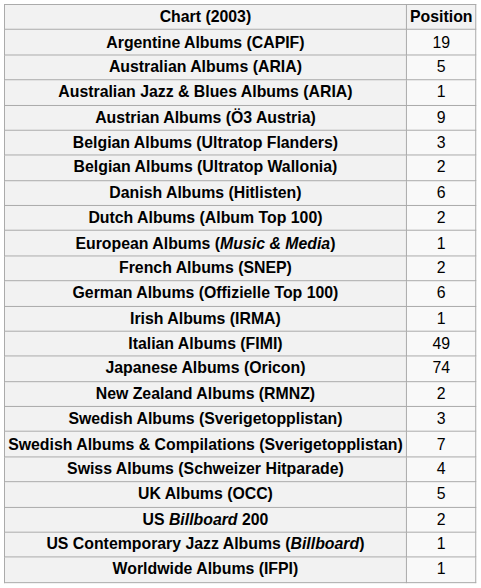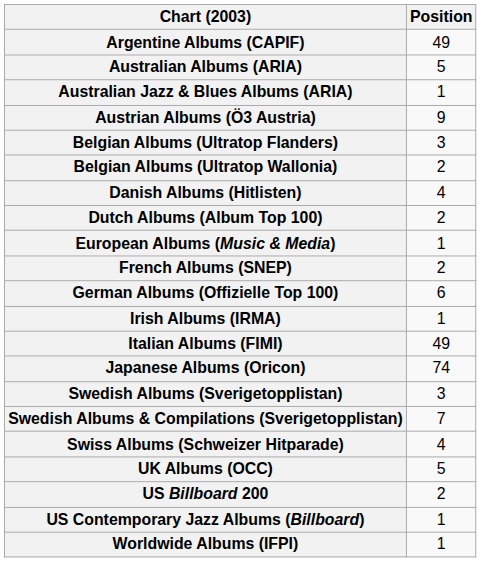Argentine Albums (CAPIF) | Position: 19 -> 49
Danish Albums (Hitlisten) | Position: 6 -> 4
- row: New Zealand Albums (RMNZ) | 2
